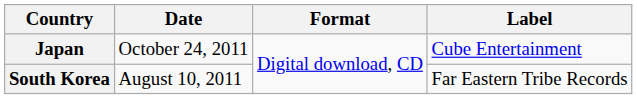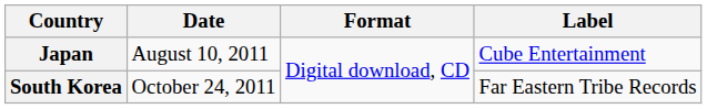Japan | Date: October 24, 2011 -> August 10, 2011
South Korea | Date: August 10, 2011 -> October 24, 2011
